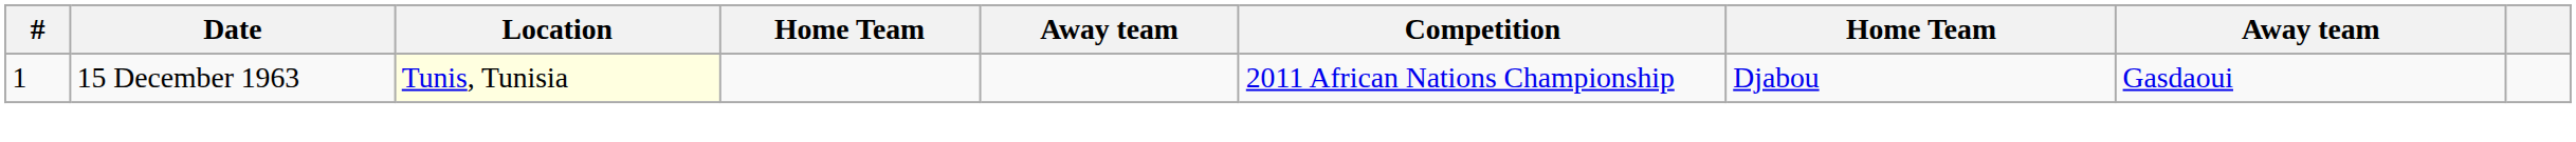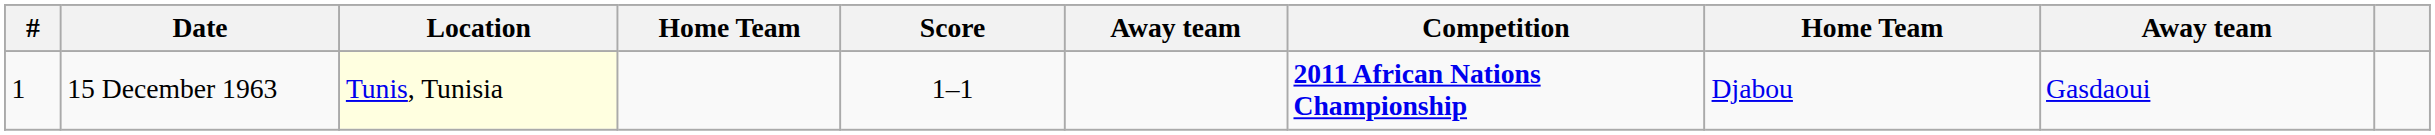+ column: Score | 1–1
15 December 1963 | Competition: normal -> bold
